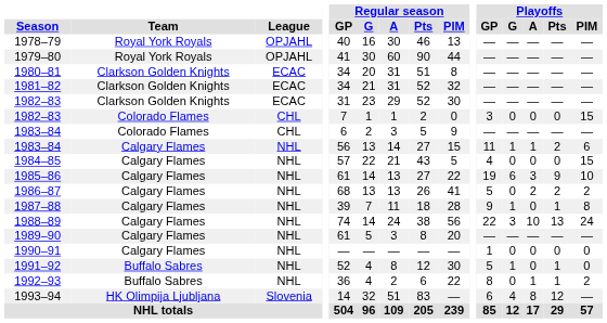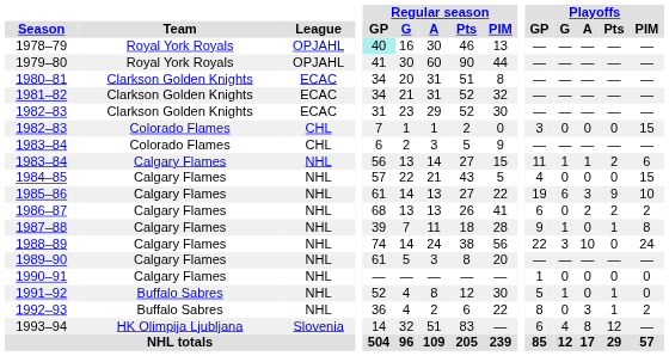1978–79 | Regular season / GP: no background -> paleturquoise background
1986–87 | Playoffs / GP: 5 -> 6
1988–89 | Playoffs / Pts: 13 -> 0
1992–93 | Playoffs / A: 1 -> 3
